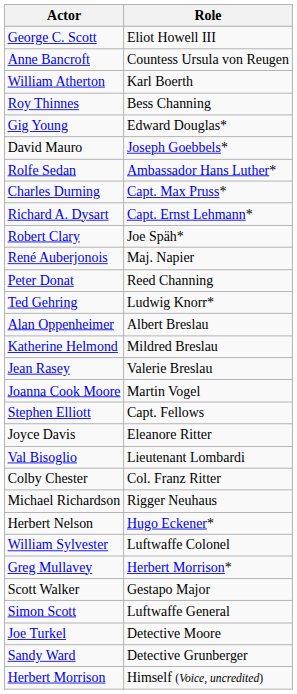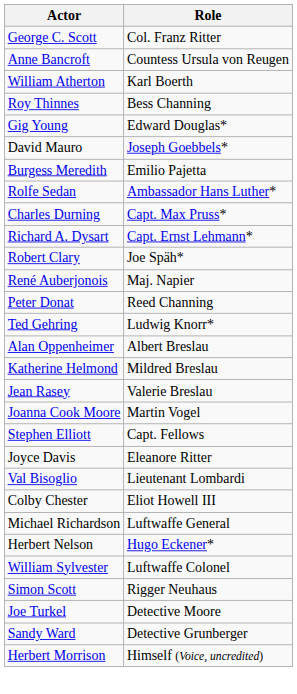George C. Scott | Role: Eliot Howell III -> Col. Franz Ritter
+ row: Burgess Meredith | Emilio Pajetta
Colby Chester | Role: Col. Franz Ritter -> Eliot Howell III
Michael Richardson | Role: Rigger Neuhaus -> Luftwaffe General
- row: Greg Mullavey | Herbert Morrison*
- row: Scott Walker | Gestapo Major
Simon Scott | Role: Luftwaffe General -> Rigger Neuhaus
